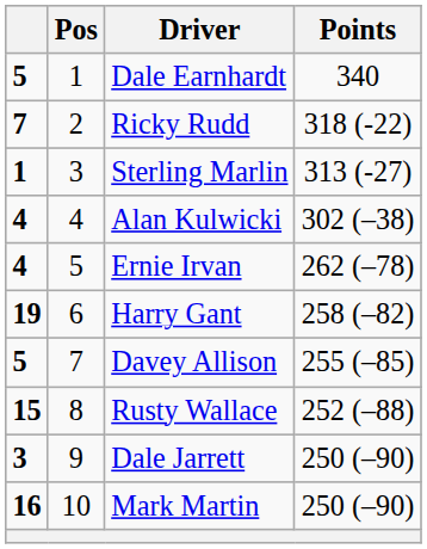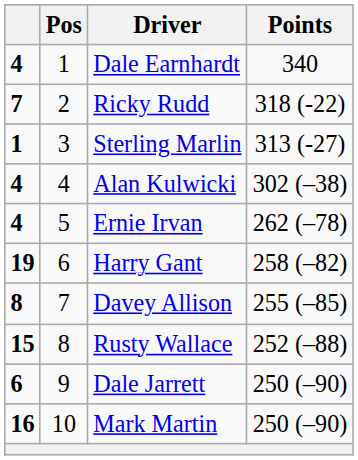Dale Earnhardt | column 1: 5 -> 4
Davey Allison | column 1: 5 -> 8
Dale Jarrett | column 1: 3 -> 6
